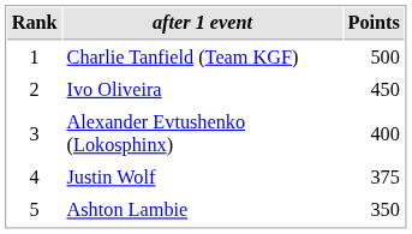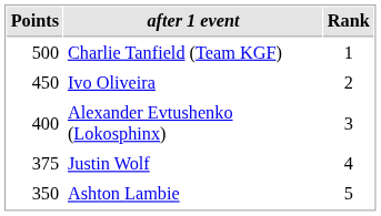columns swapped: Rank <-> Points
